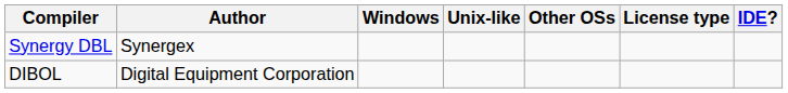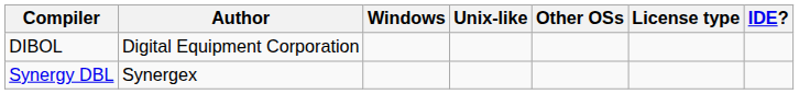rows swapped: DIBOL <-> Synergy DBL
